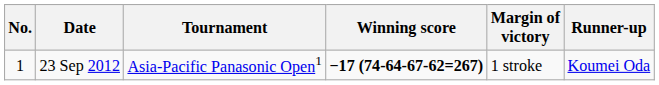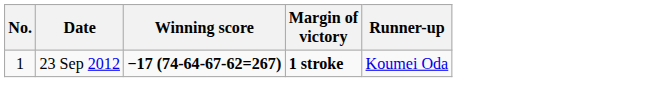- column: Tournament | Asia-Pacific Panasonic Open1
23 Sep 2012 | Margin of victory: normal -> bold
